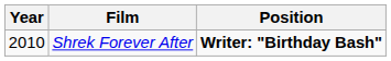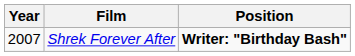Shrek Forever After | Year: 2010 -> 2007
